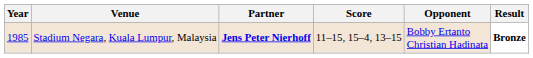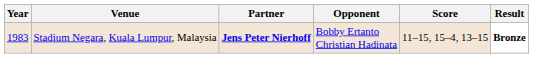columns swapped: Opponent <-> Score
Stadium Negara, Kuala Lumpur, Malaysia | Year: 1985 -> 1983
